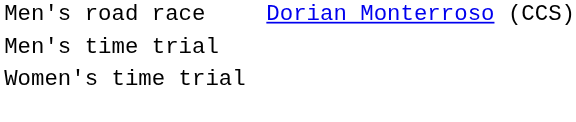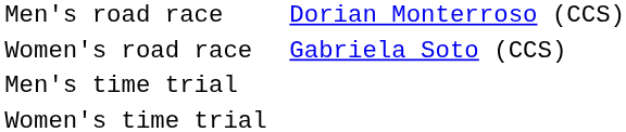+ row: Women's road race | Gabriela Soto (CCS)
